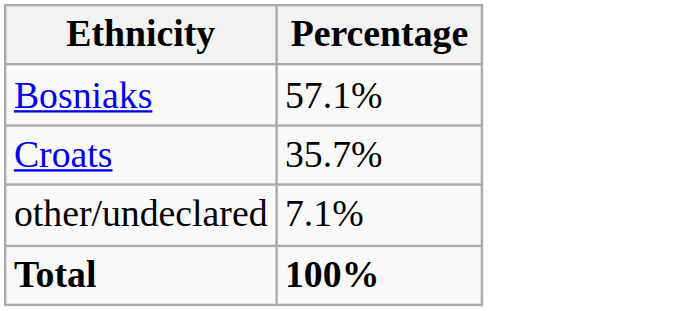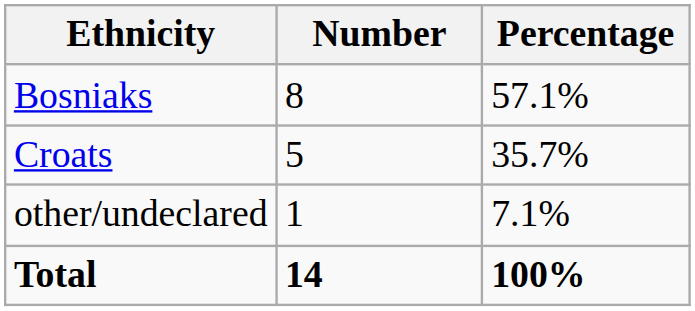+ column: Number | 8 | 5 | 1 | 14
